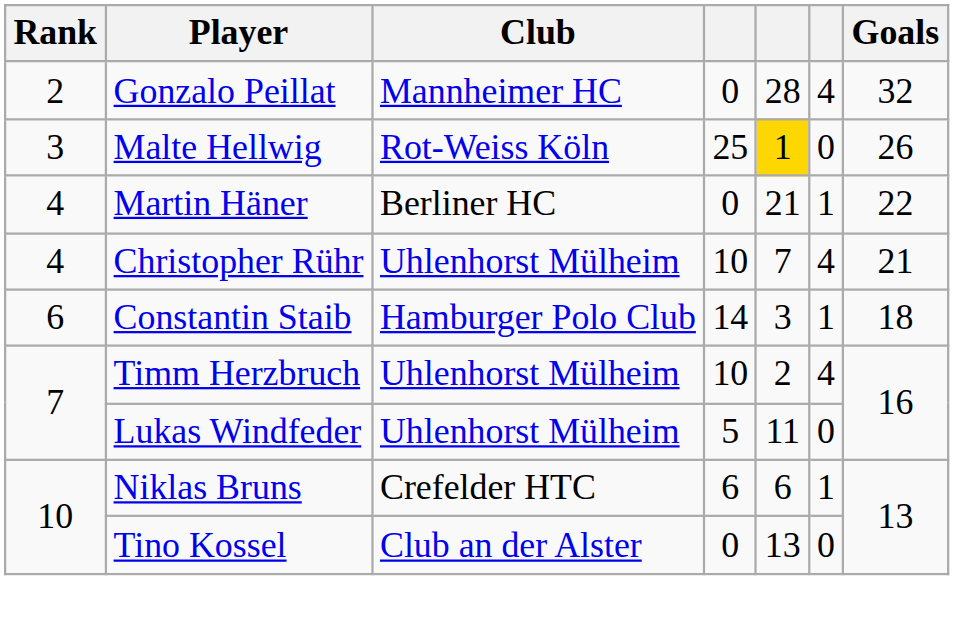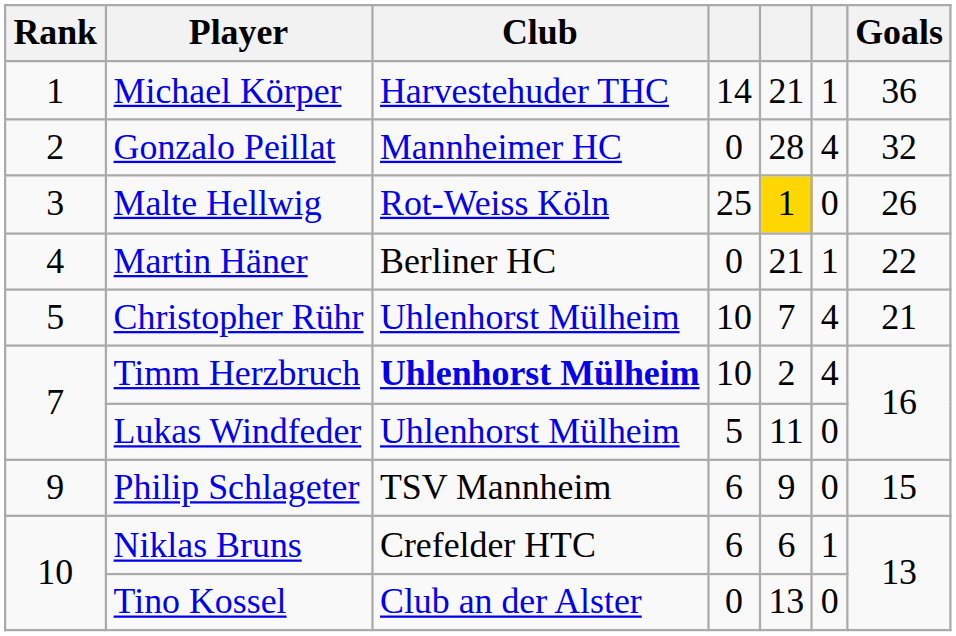+ row: 1 | Michael Körper | Harvestehuder THC | 14 | 21 | 1 | 36
Christopher Rühr | Rank: 4 -> 5
- row: 6 | Constantin Staib | Hamburger Polo Club | 14 | 3 | 1 | 18
Timm Herzbruch | Club: normal -> bold
+ row: 9 | Philip Schlageter | TSV Mannheim | 6 | 9 | 0 | 15
